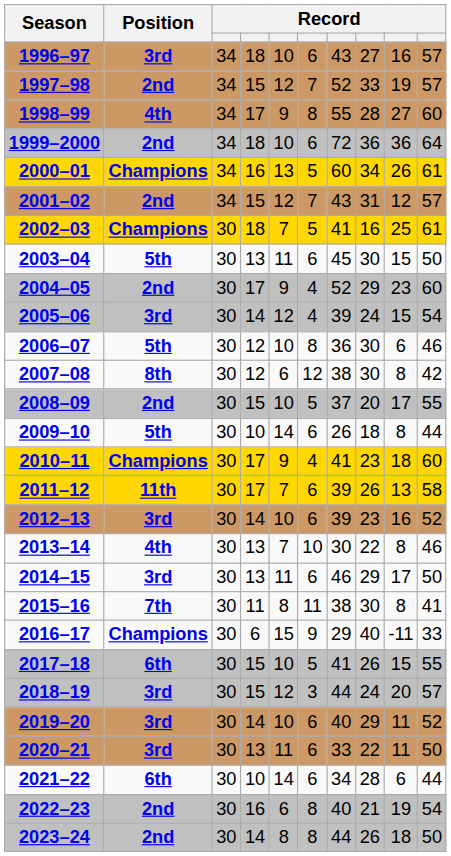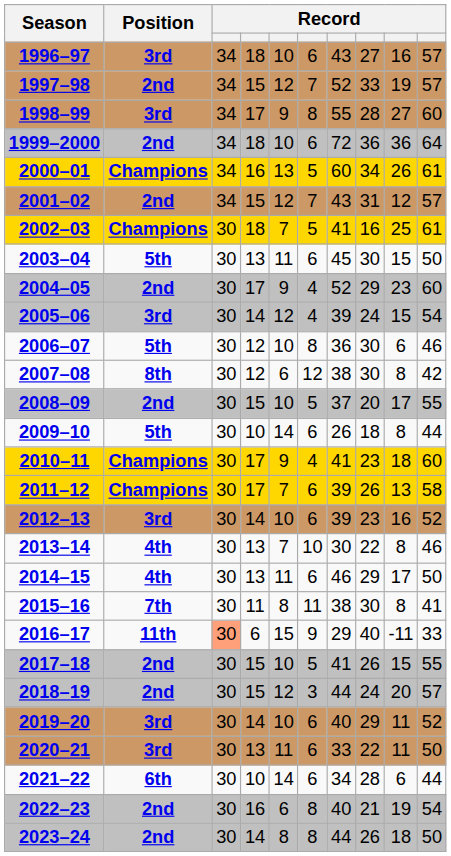1998–99 | Position: 4th -> 3rd
2011–12 | Position: 11th -> Champions
2014–15 | Position: 3rd -> 4th
2016–17 | Position: Champions -> 11th
2016–17 | column 3: no background -> lightsalmon background
2017–18 | Position: 6th -> 2nd
2018–19 | Position: 3rd -> 2nd
